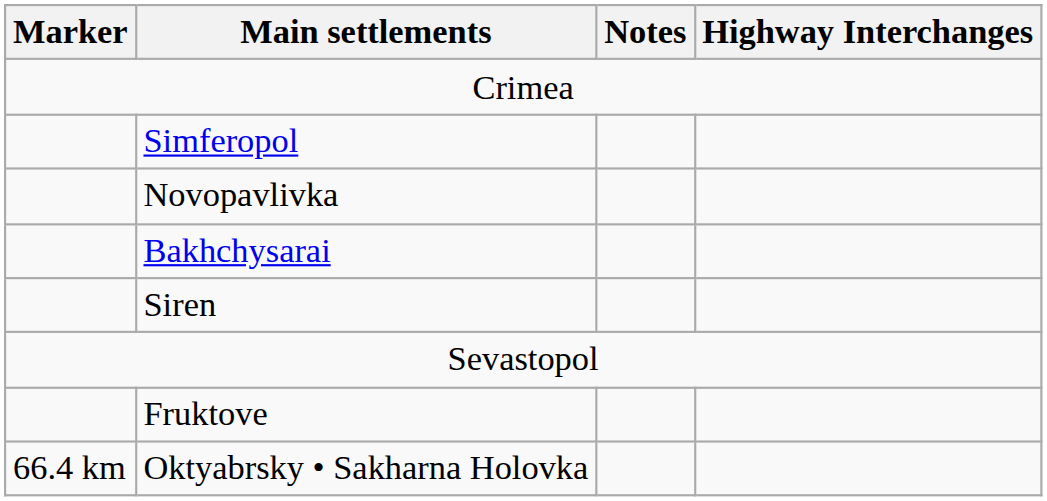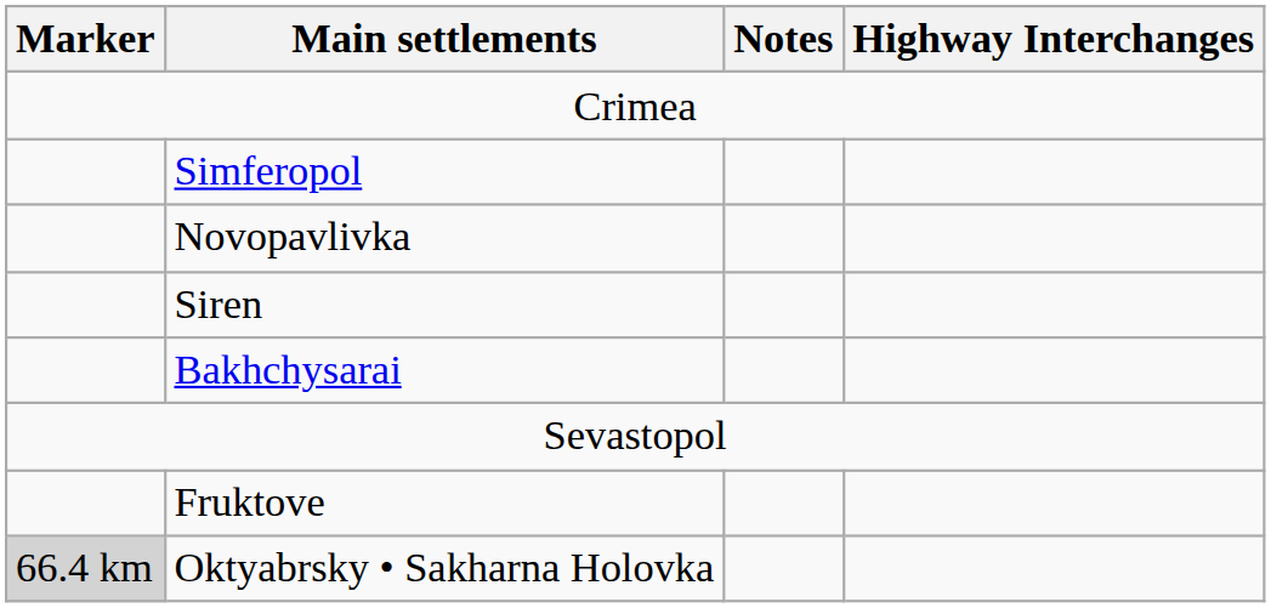rows swapped: Bakhchysarai <-> Siren
Oktyabrsky • Sakharna Holovka | Marker: no background -> lightgrey background
